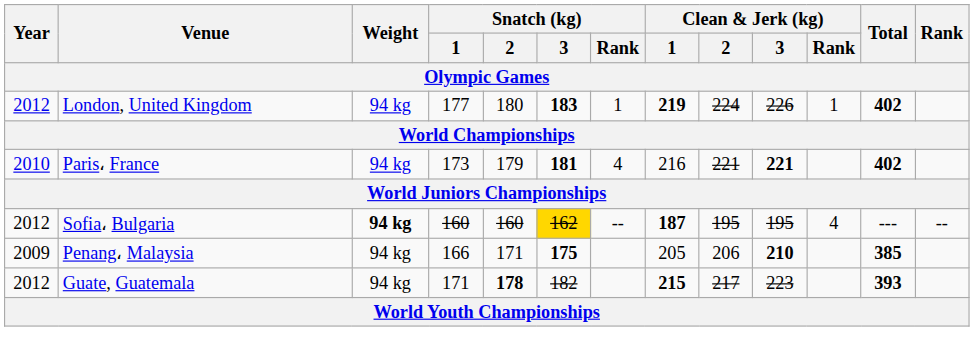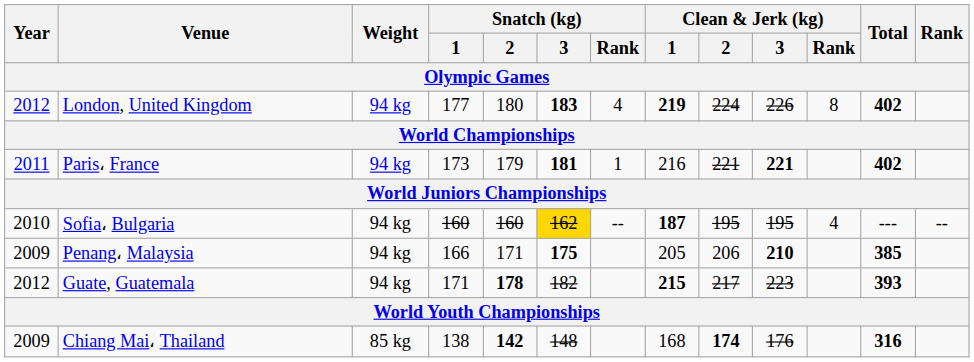London, United Kingdom | Snatch (kg) / Rank: 1 -> 4
London, United Kingdom | Clean & Jerk (kg) / Rank: 1 -> 8
Paris، France | Year: 2010 -> 2011
Paris، France | Snatch (kg) / Rank: 4 -> 1
Sofia، Bulgaria | Year: 2012 -> 2010
Sofia، Bulgaria | Weight: bold -> normal
+ row: 2009 | Chiang Mai، Thailand | 85 kg | 138 | 142 | 148 | 168 | 174 | 176 | 316
